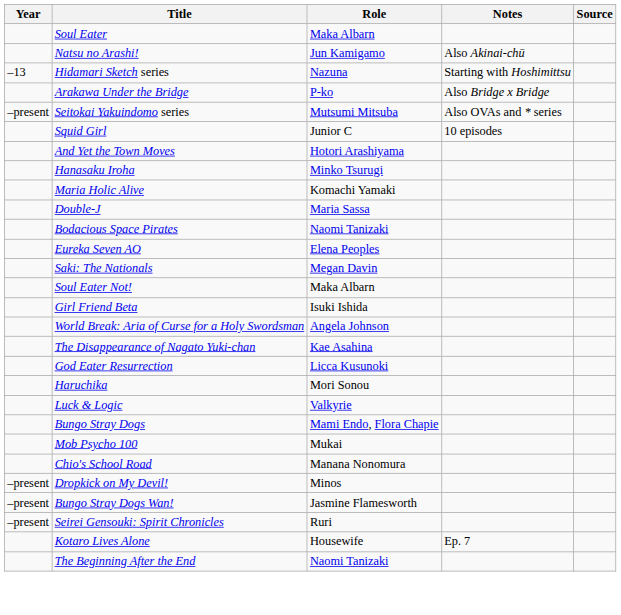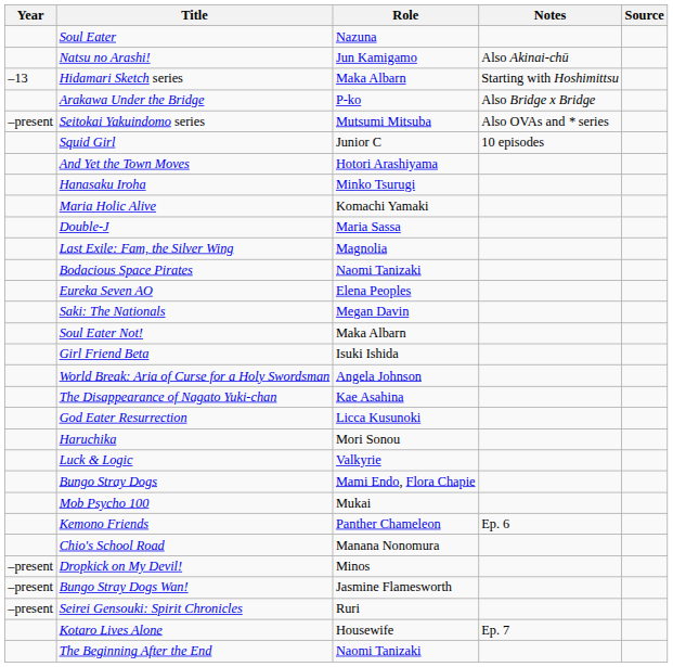Soul Eater | Role: Maka Albarn -> Nazuna
Hidamari Sketch series | Role: Nazuna -> Maka Albarn
+ row: Last Exile: Fam, the Silver Wing | Magnolia
+ row: Kemono Friends | Panther Chameleon | Ep. 6
